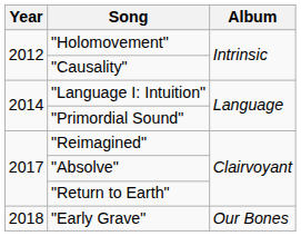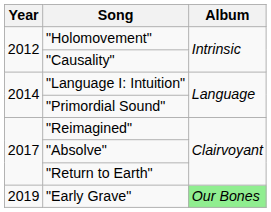"Early Grave" | Year: 2018 -> 2019
"Early Grave" | Album: no background -> lightgreen background
